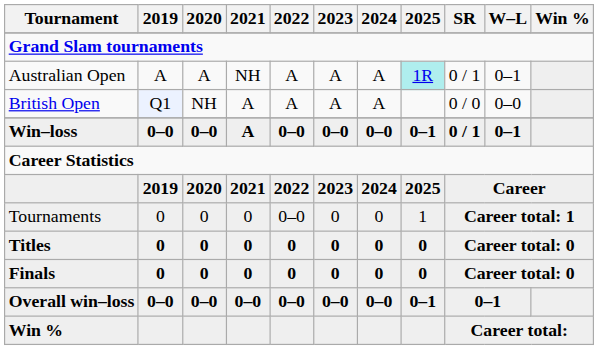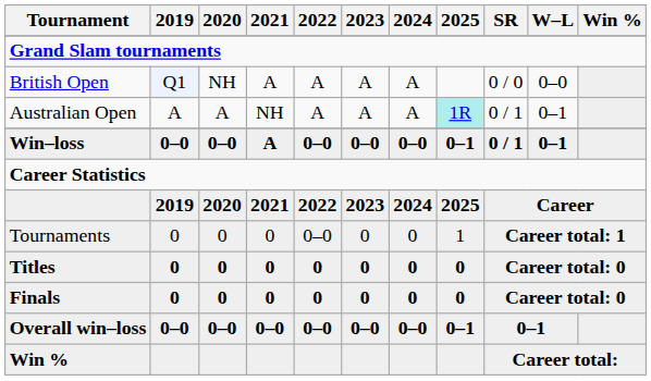rows swapped: Australian Open <-> British Open
